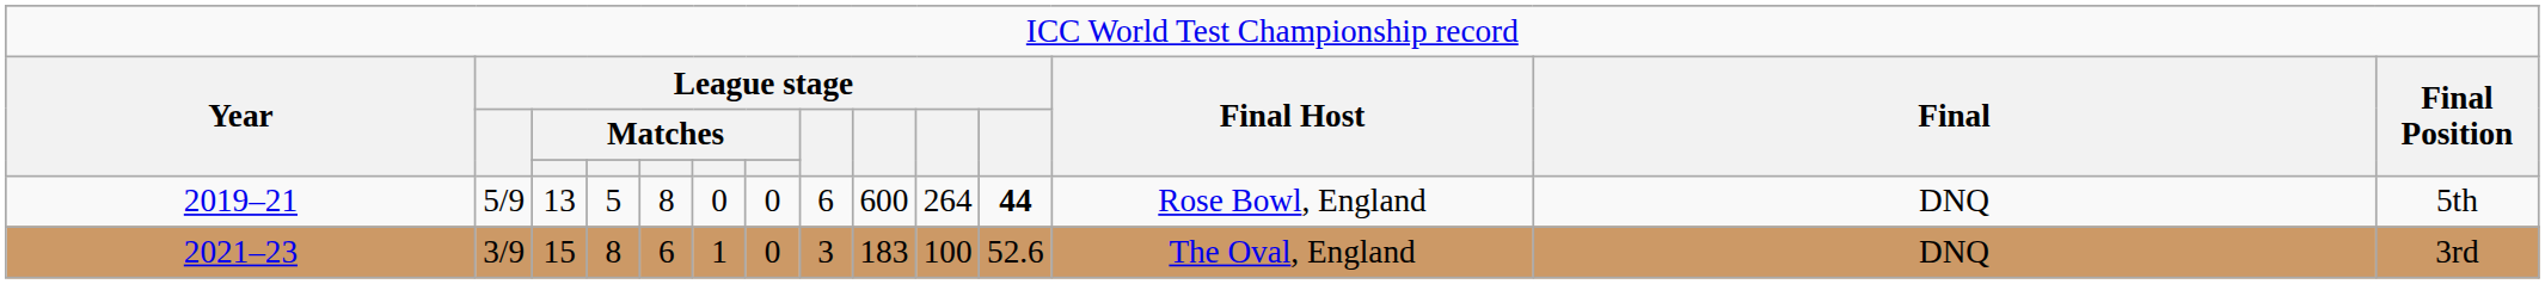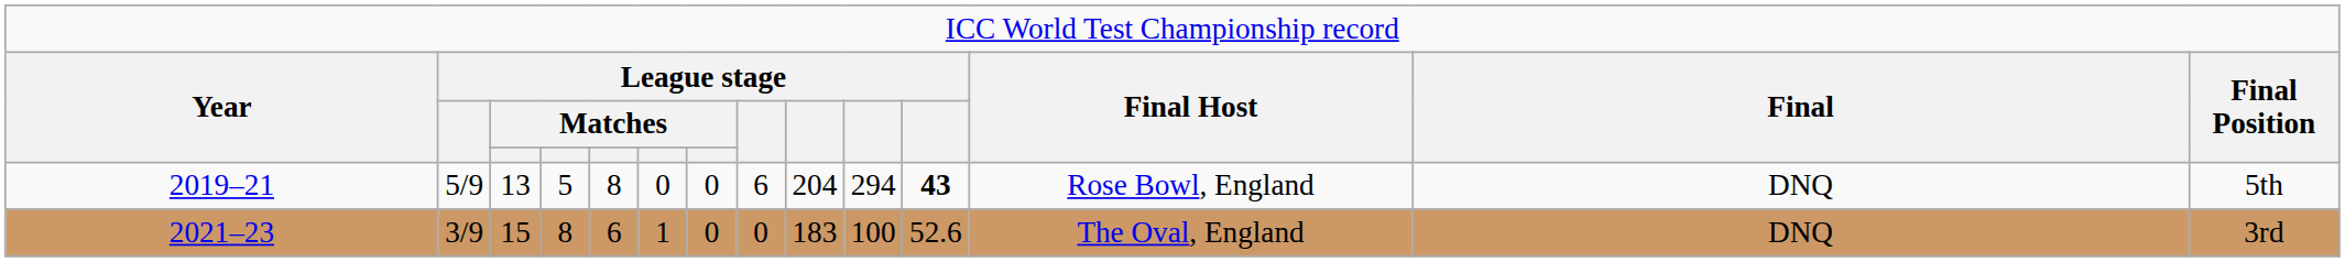2019–21 | column 9: 600 -> 204
2019–21 | column 10: 264 -> 294
2019–21 | column 11: 44 -> 43
2021–23 | column 8: 3 -> 0
